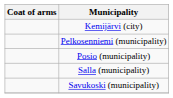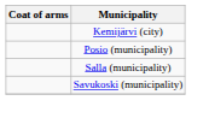- row: Pelkosenniemi (municipality)
